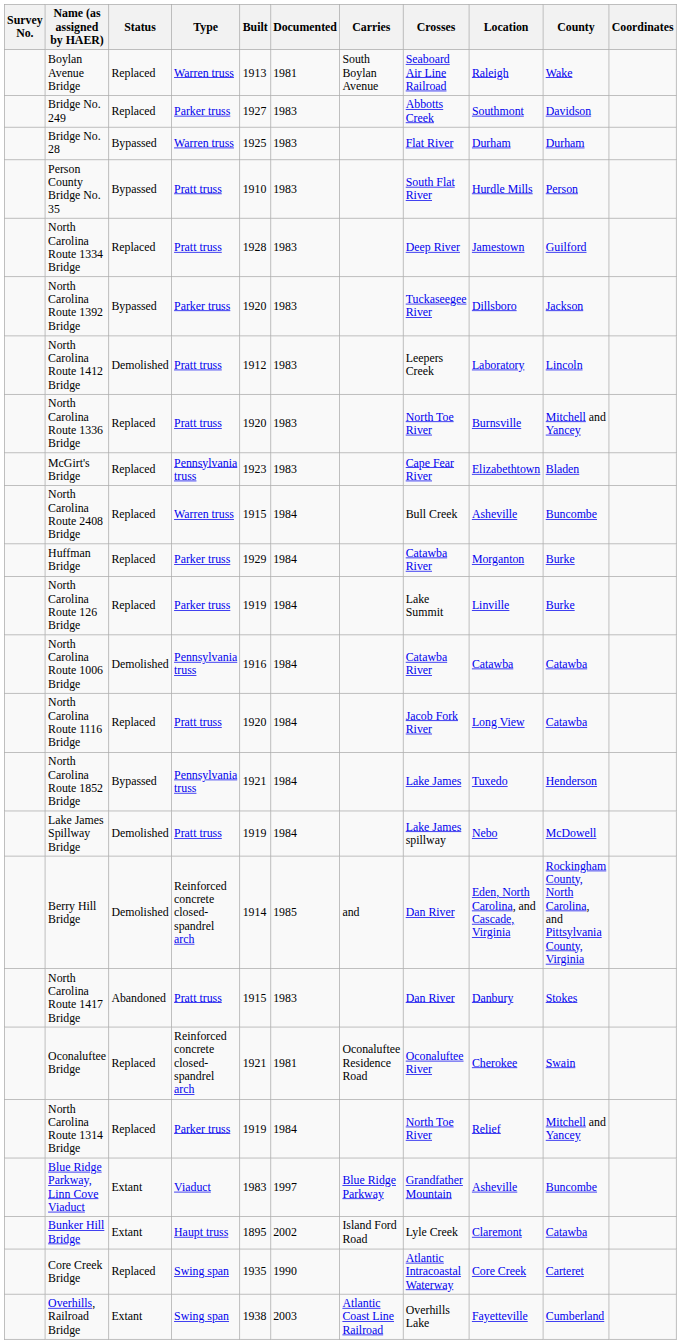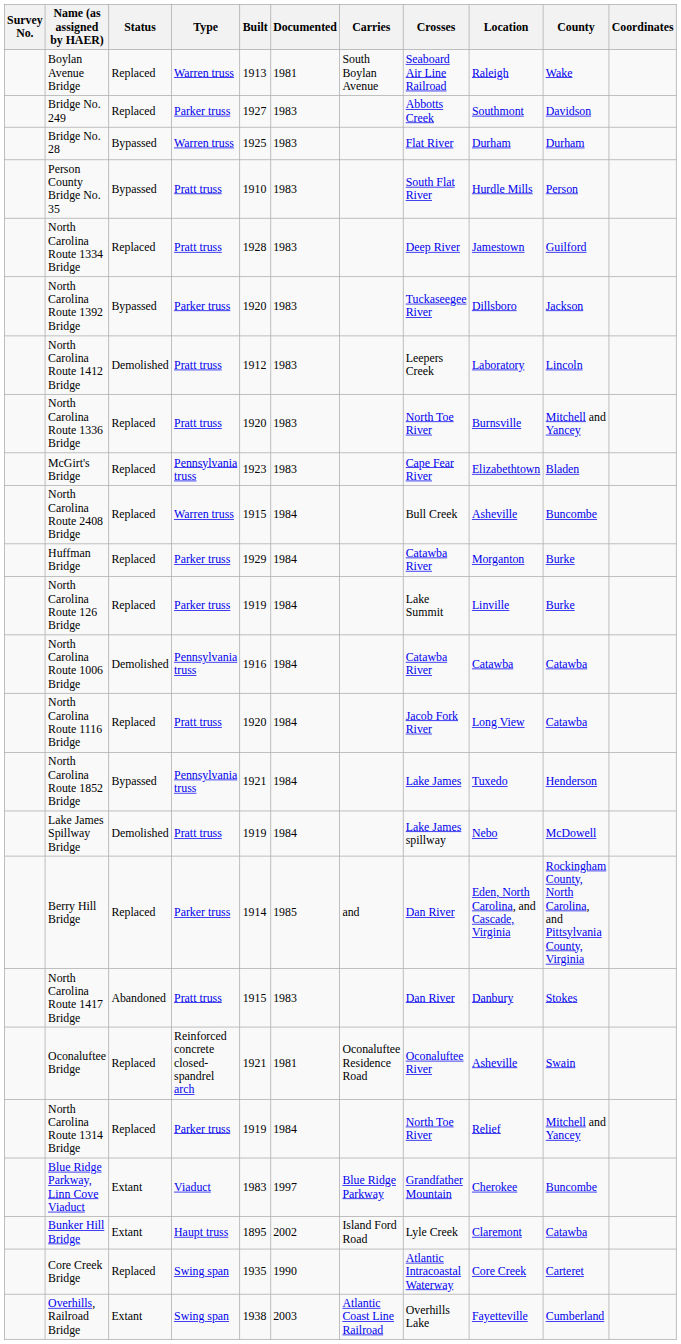Berry Hill Bridge | Status: Demolished -> Replaced
Berry Hill Bridge | Type: Reinforced concrete closed-spandrel arch -> Parker truss
Oconaluftee Bridge | Location: Cherokee -> Asheville
Blue Ridge Parkway, Linn Cove Viaduct | Location: Asheville -> Cherokee
